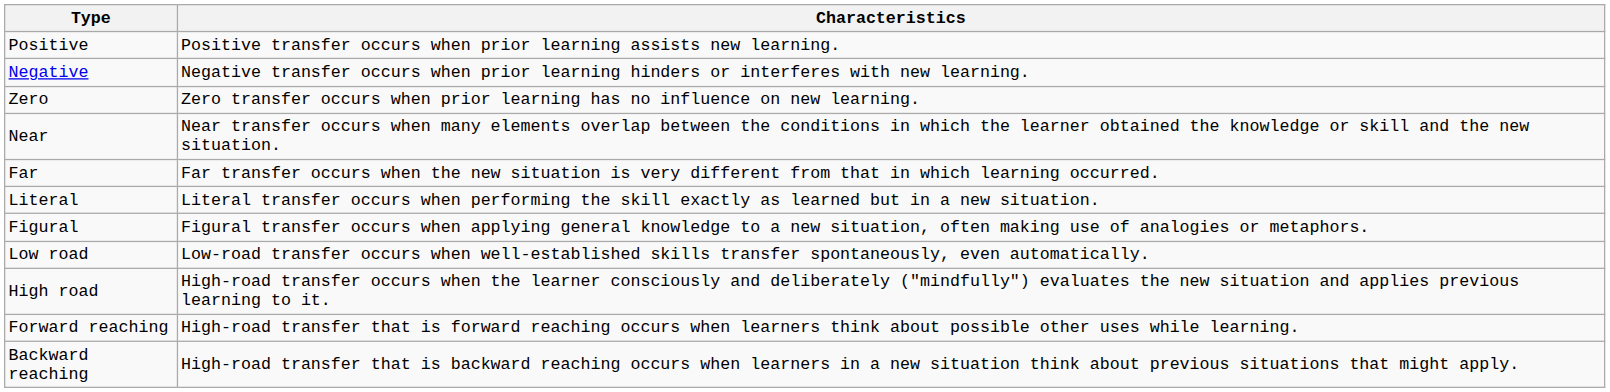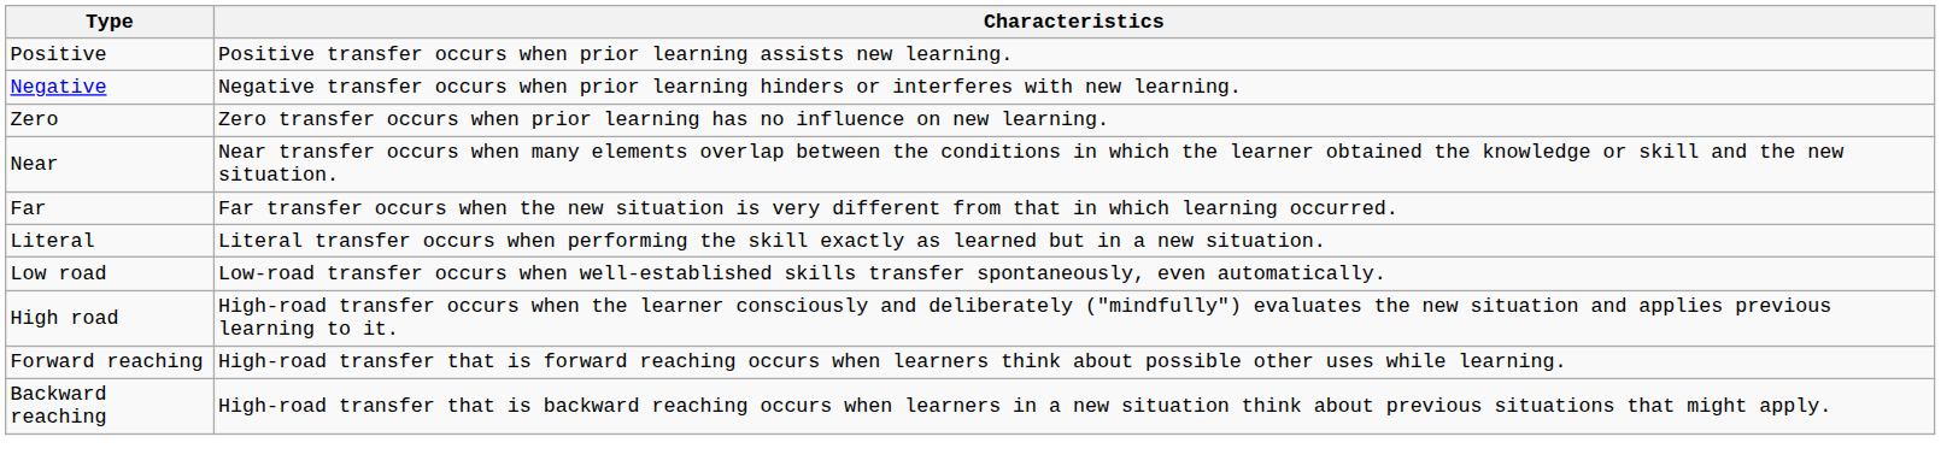- row: Figural | Figural transfer occurs when applying general knowledge to a new situation, often making use of analogies or metaphors.
